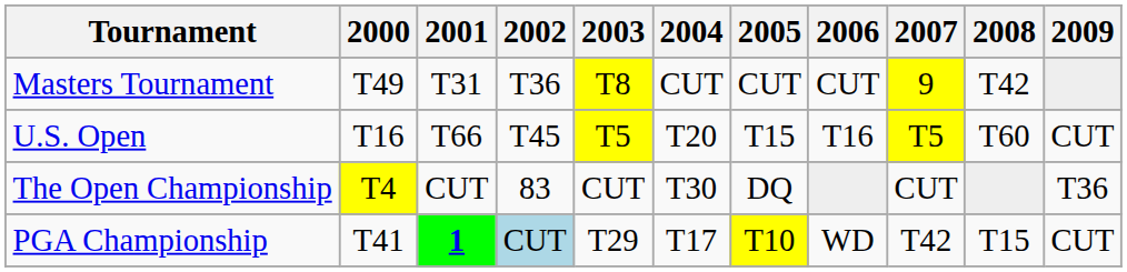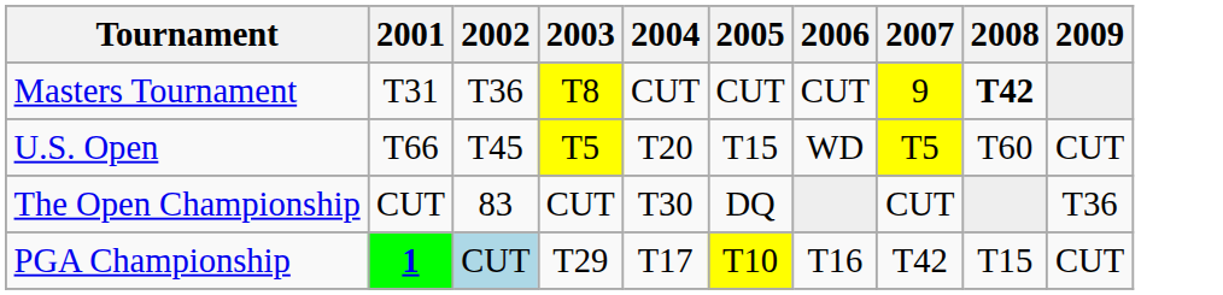- column: 2000 | T49 | T16 | T4 | T41
Masters Tournament | 2008: normal -> bold
U.S. Open | 2006: T16 -> WD
PGA Championship | 2006: WD -> T16
